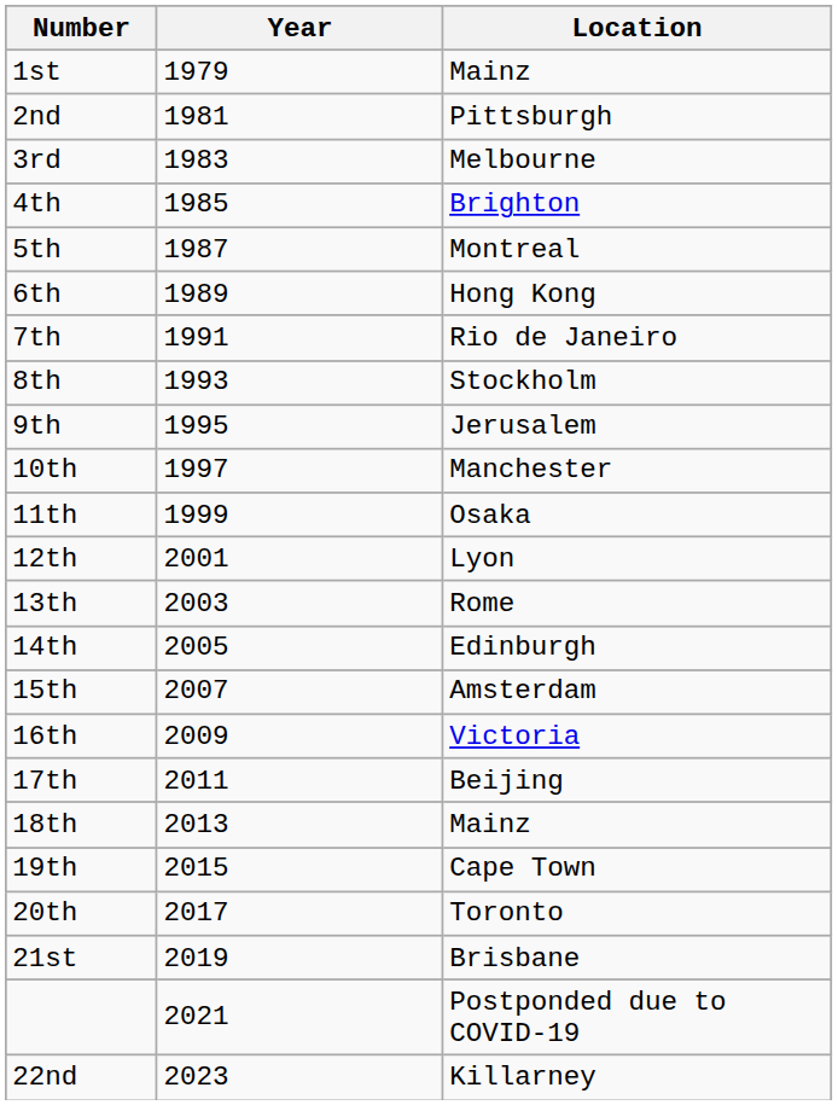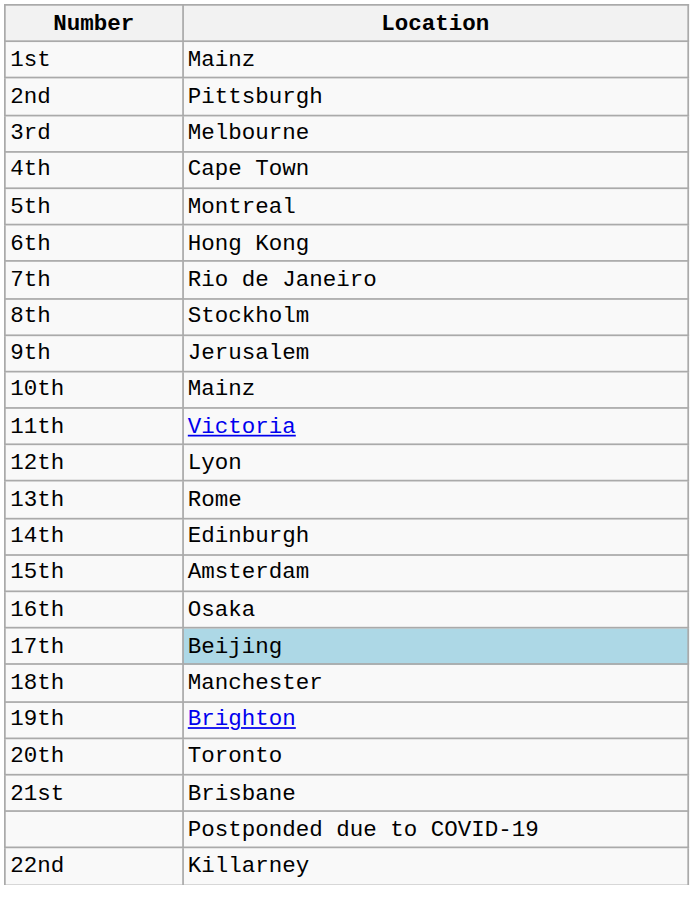- column: Year | 1979 | 1981 | 1983 | 1985 | 1987 | 1989 | 1991 | 1993 | 1995 | 1997 | 1999 | 2001 | 2003 | 2005 | 2007 | 2009 | 2011 | 2013 | 2015 | 2017 | 2019 | 2021 | 2023
4th | Location: Brighton -> Cape Town
10th | Location: Manchester -> Mainz
11th | Location: Osaka -> Victoria
16th | Location: Victoria -> Osaka
17th | Location: no background -> lightblue background
18th | Location: Mainz -> Manchester
19th | Location: Cape Town -> Brighton
